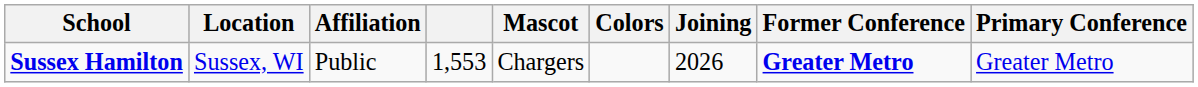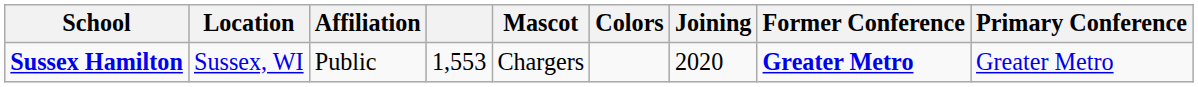Sussex Hamilton | Joining: 2026 -> 2020
